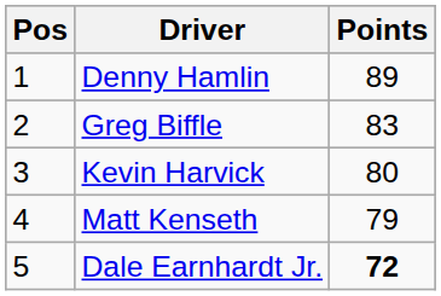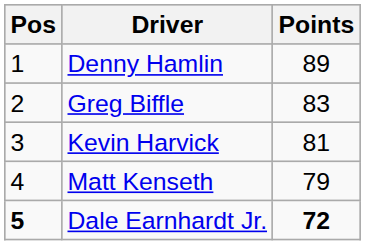Kevin Harvick | Points: 80 -> 81
Dale Earnhardt Jr. | Pos: normal -> bold
